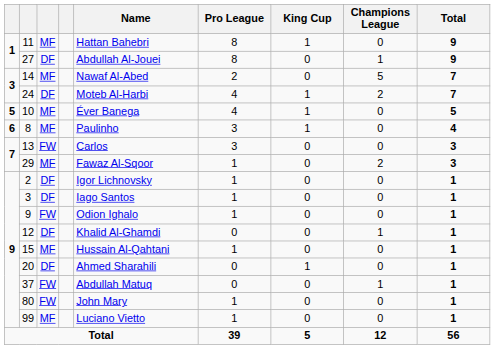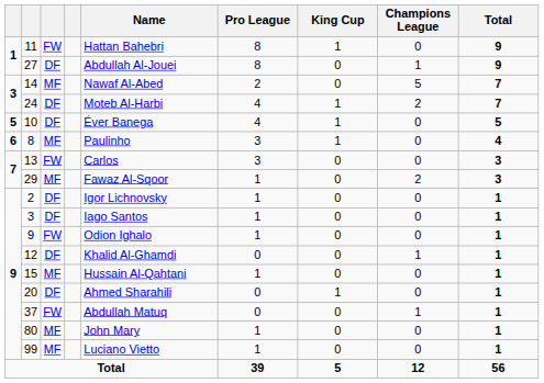11 | column 3: MF -> FW
10 | column 3: MF -> DF
80 | column 3: FW -> MF
